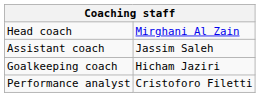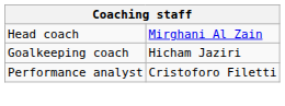- row: Assistant coach | Jassim Saleh
